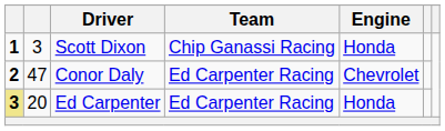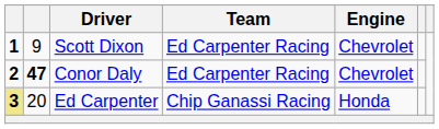Scott Dixon | column 2: 3 -> 9
Scott Dixon | Team: Chip Ganassi Racing -> Ed Carpenter Racing
Scott Dixon | Engine: Honda -> Chevrolet
Conor Daly | column 2: normal -> bold
Ed Carpenter | Team: Ed Carpenter Racing -> Chip Ganassi Racing
